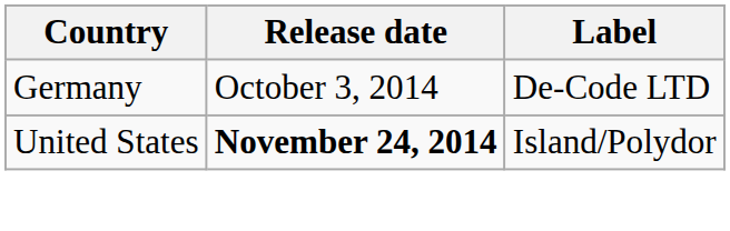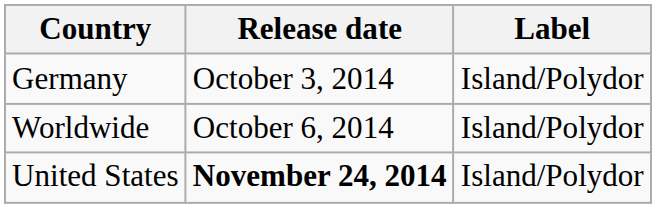Germany | Label: De-Code LTD -> Island/Polydor
+ row: Worldwide | October 6, 2014 | Island/Polydor
